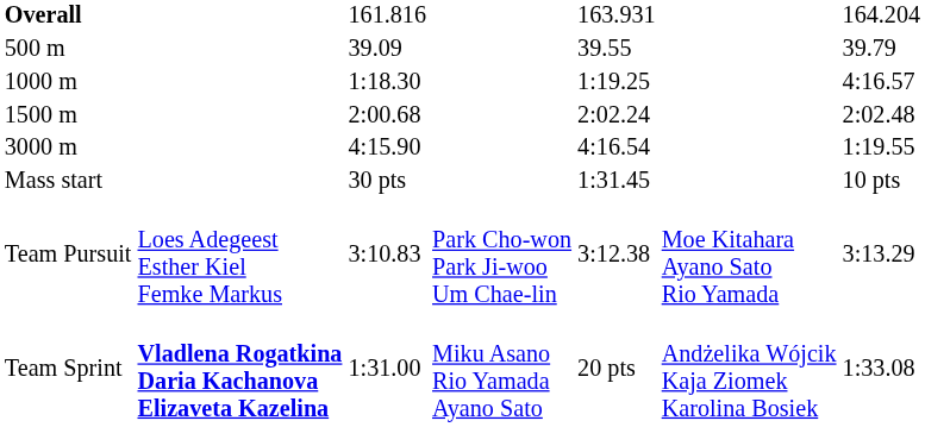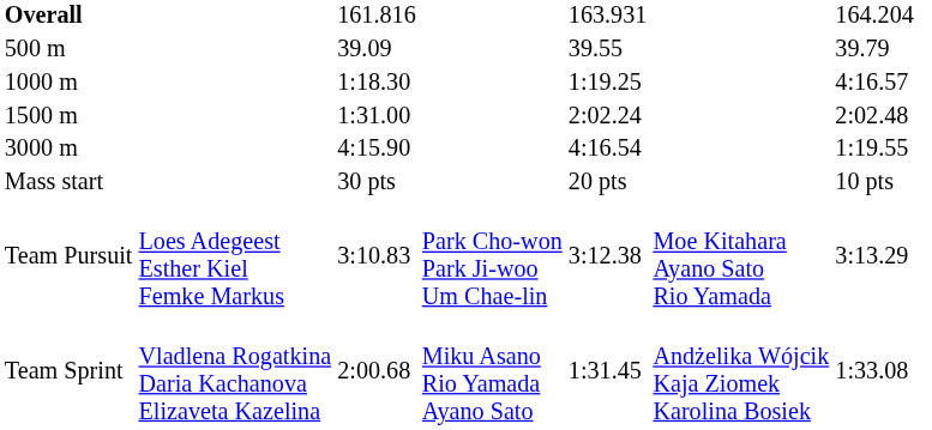1500 m | column 3: 2:00.68 -> 1:31.00
Mass start | column 5: 1:31.45 -> 20 pts
Team Sprint | column 2: bold -> normal
Team Sprint | column 3: 1:31.00 -> 2:00.68
Team Sprint | column 5: 20 pts -> 1:31.45
